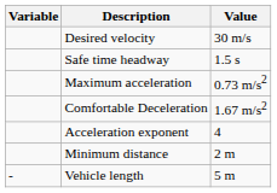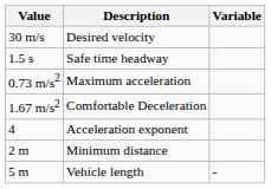columns swapped: Variable <-> Value
